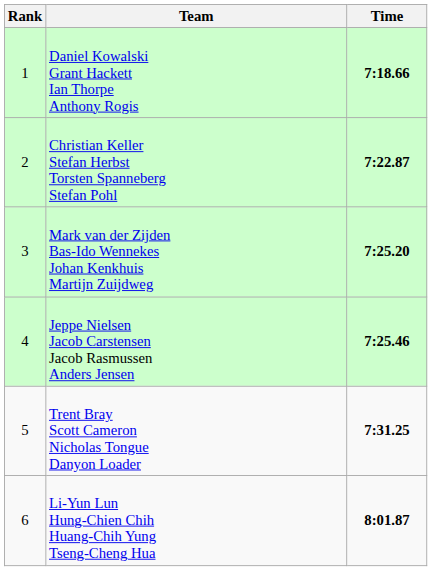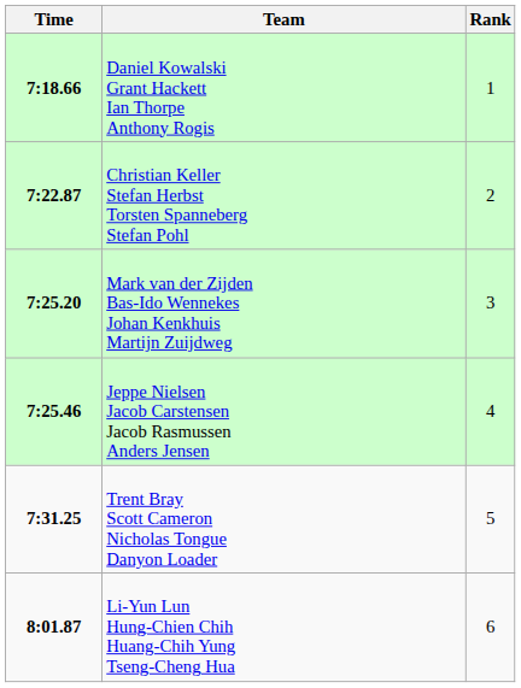columns swapped: Rank <-> Time
